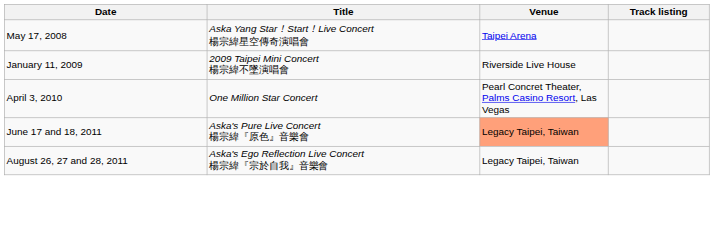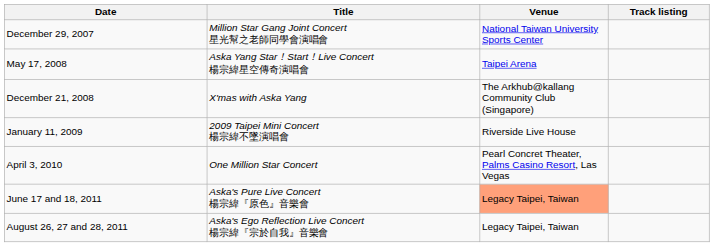+ row: December 29, 2007 | Million Star Gang Joint Concert 星光幫之老師同學會演唱會 | National Taiwan University Sports Center
+ row: December 21, 2008 | X'mas with Aska Yang | The Arkhub@kallang Community Club (Singapore)
